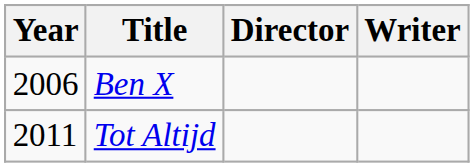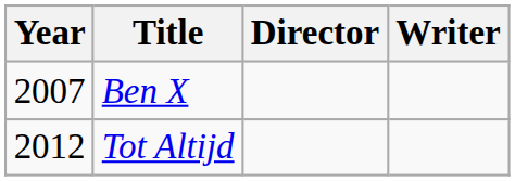Ben X | Year: 2006 -> 2007
Tot Altijd | Year: 2011 -> 2012
